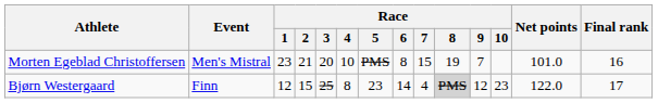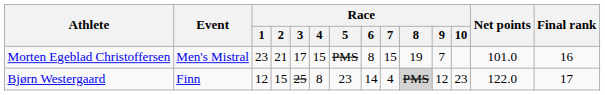Morten Egeblad Christoffersen | Race / 3: 20 -> 17
Morten Egeblad Christoffersen | Race / 4: 10 -> 15
